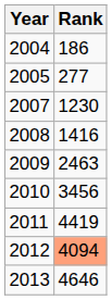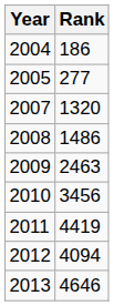2007 | Rank: 1230 -> 1320
2008 | Rank: 1416 -> 1486
2012 | Rank: lightsalmon background -> no background
